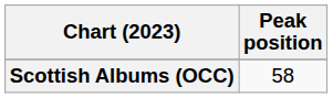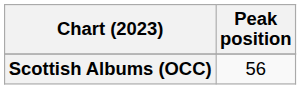Scottish Albums (OCC) | Peak position: 58 -> 56
